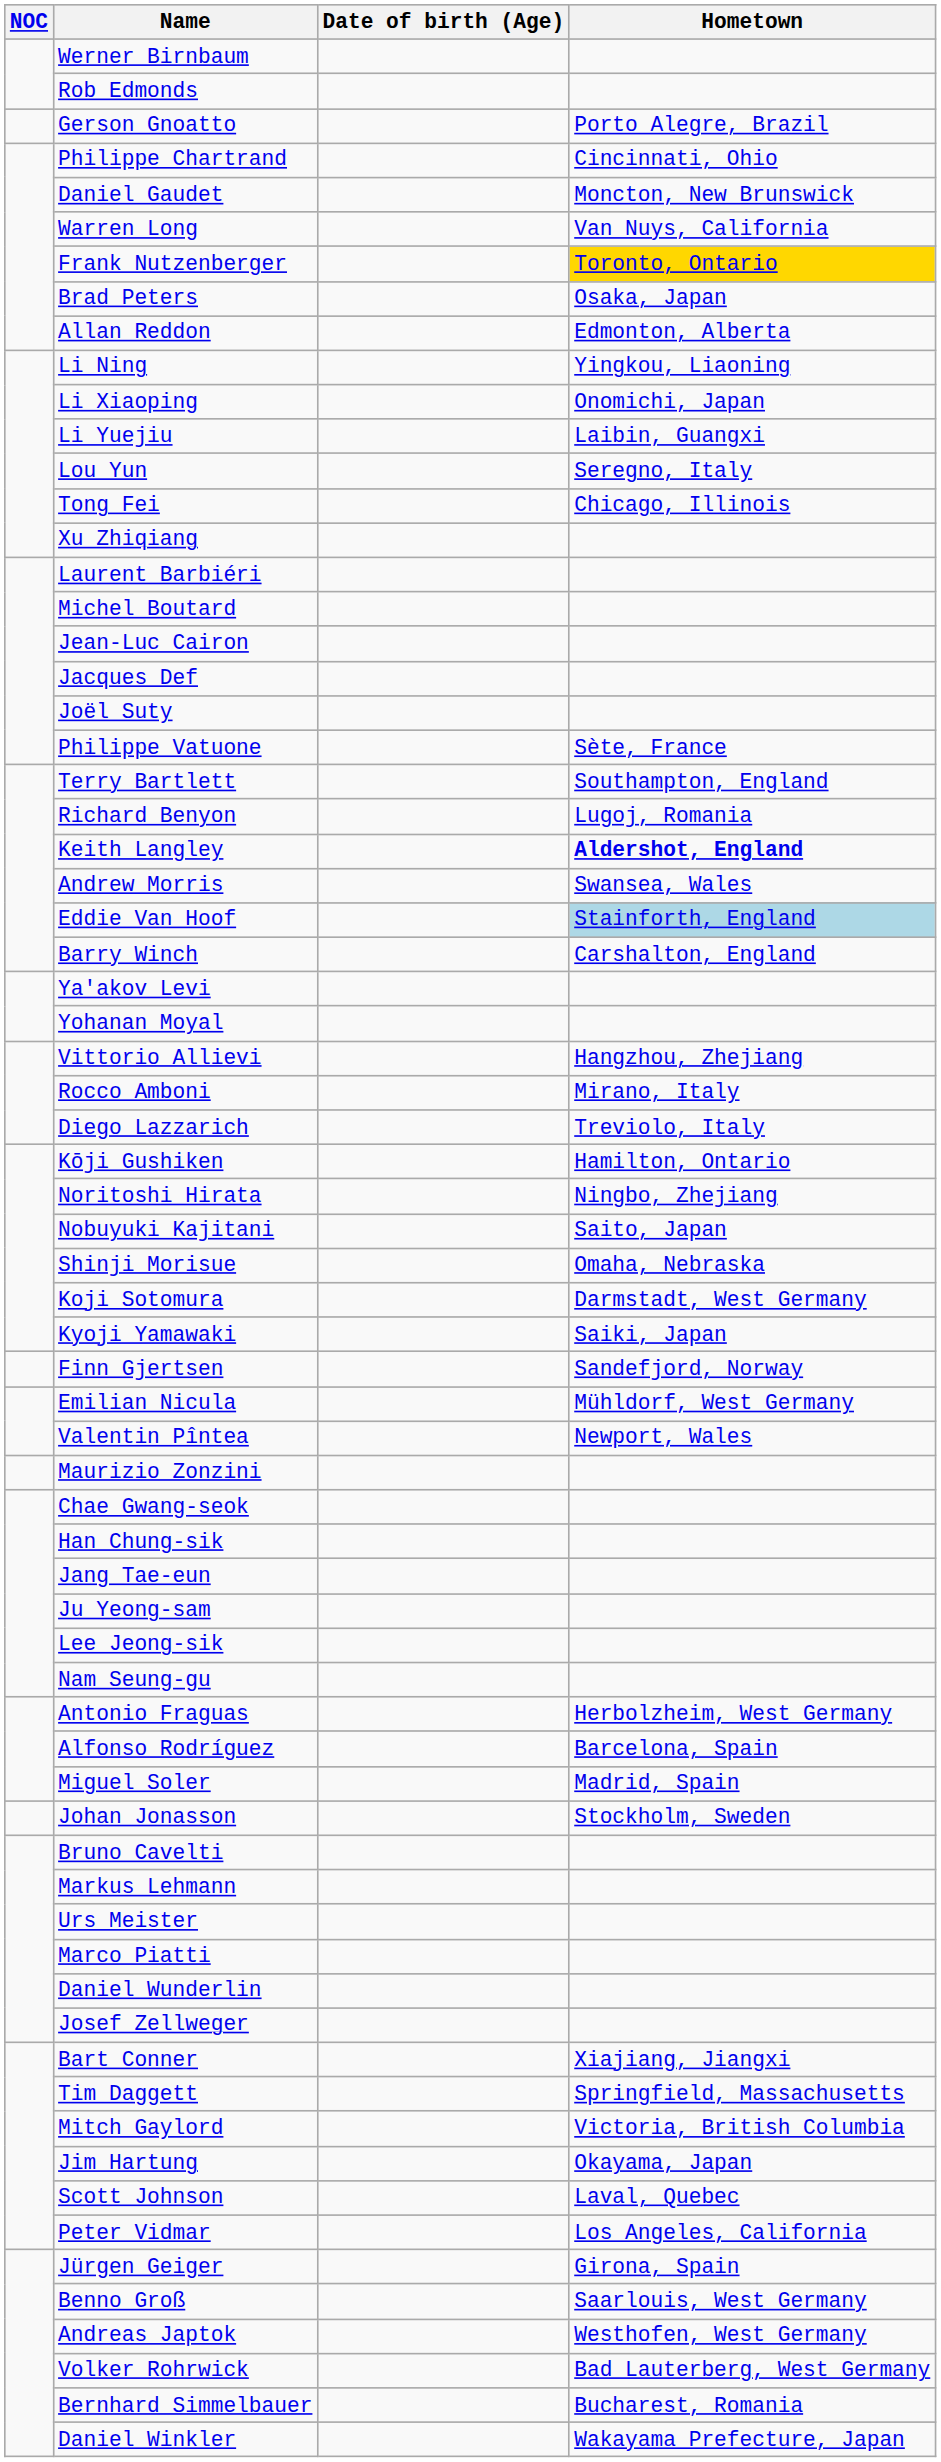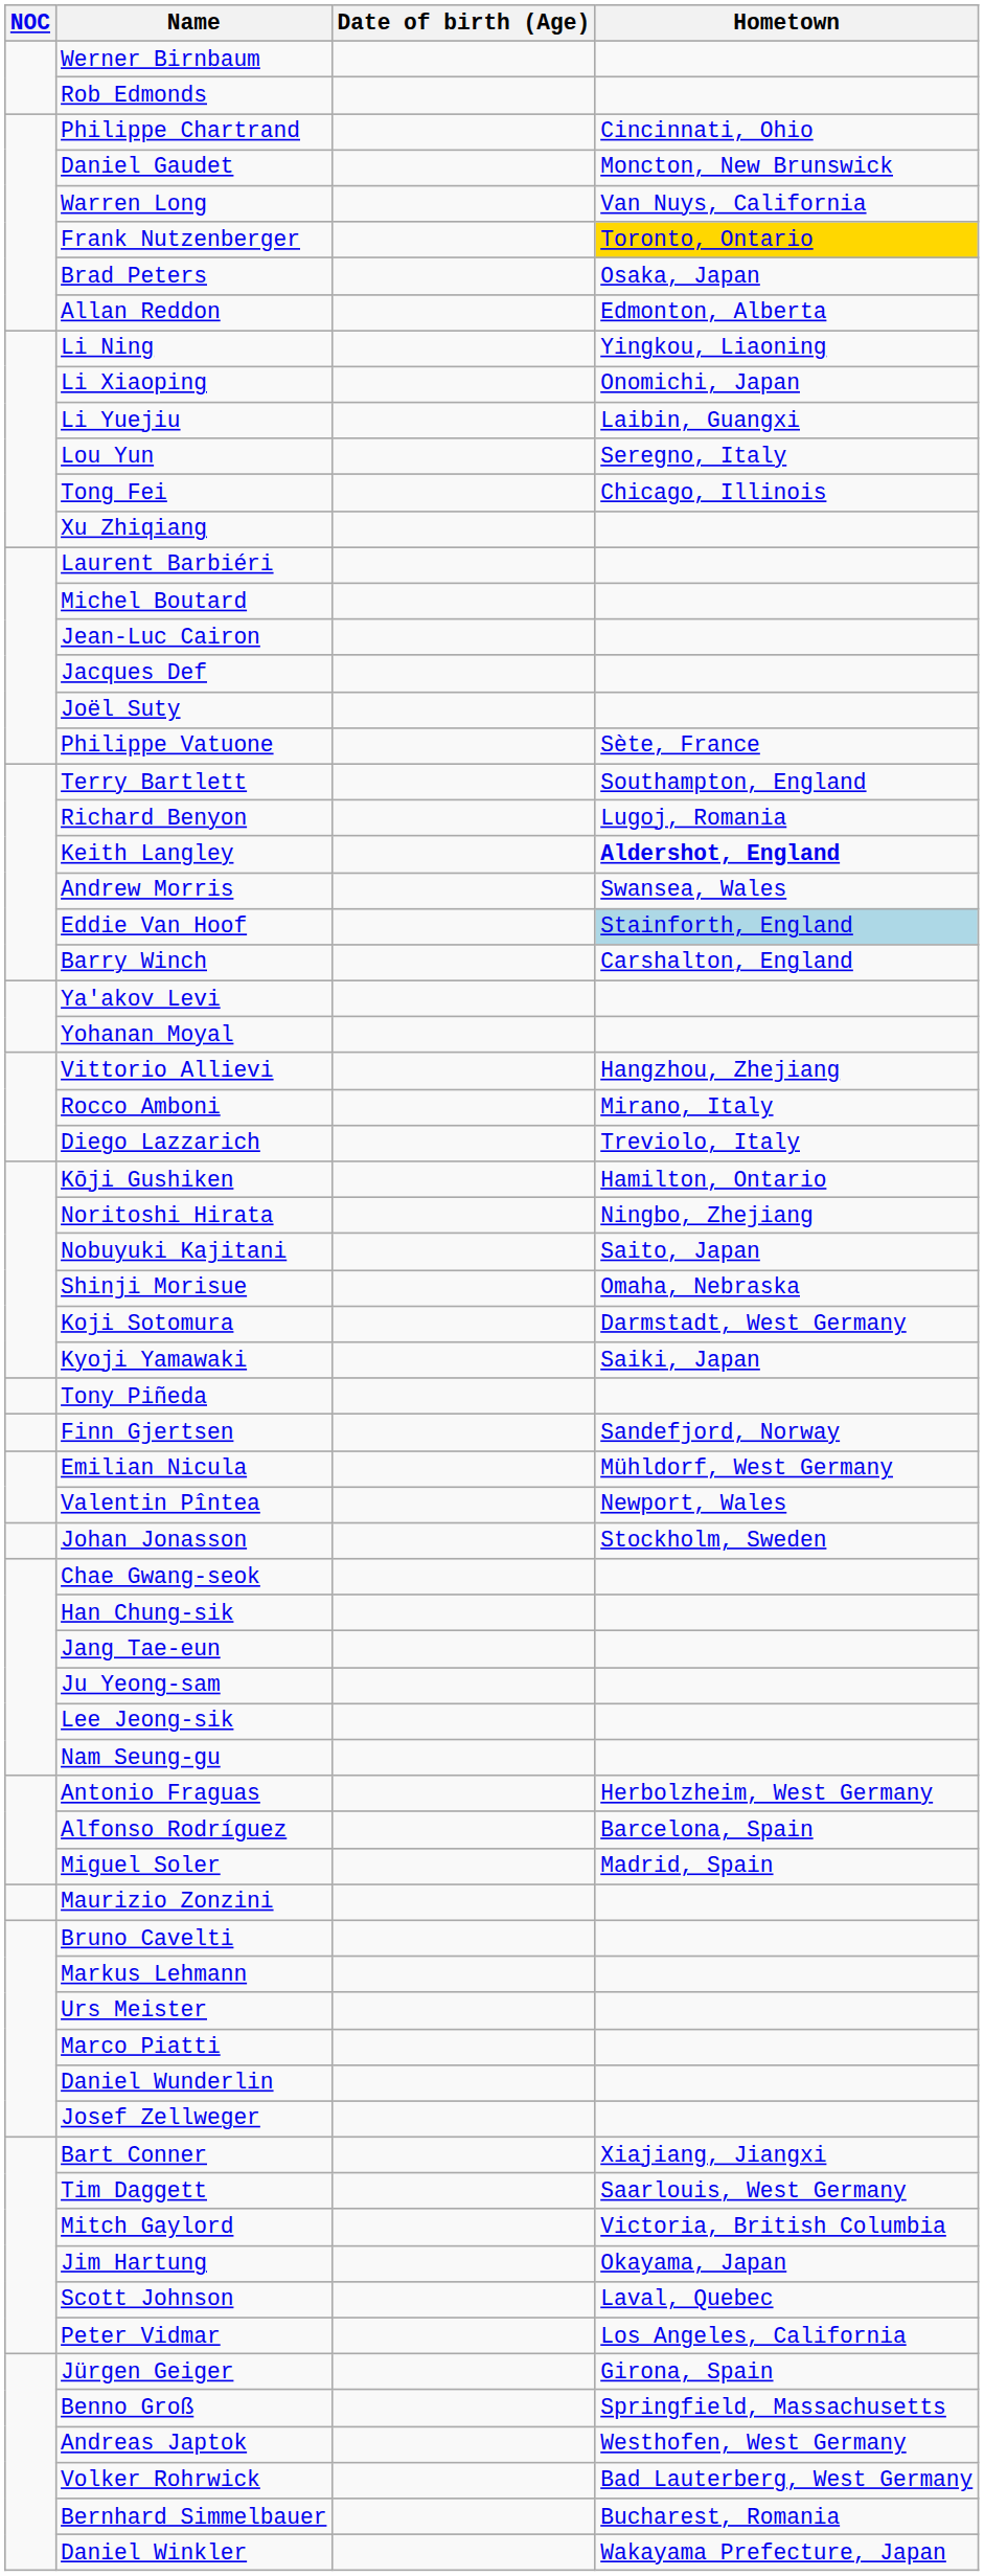- row: Gerson Gnoatto | Porto Alegre, Brazil
+ row: Tony Piñeda
rows swapped: Maurizio Zonzini <-> Johan Jonasson
Tim Daggett | Hometown: Springfield, Massachusetts -> Saarlouis, West Germany
Benno Groß | Hometown: Saarlouis, West Germany -> Springfield, Massachusetts
